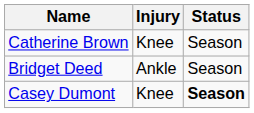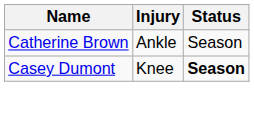Catherine Brown | Injury: Knee -> Ankle
- row: Bridget Deed | Ankle | Season
